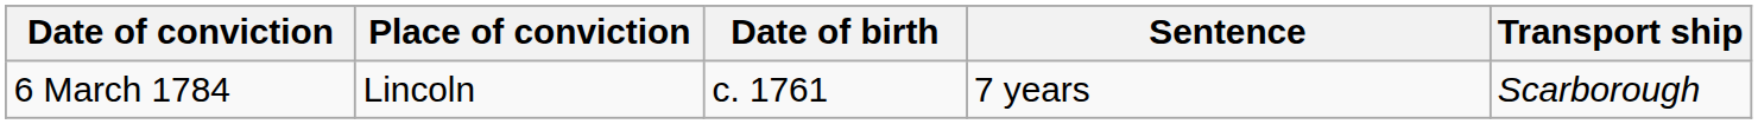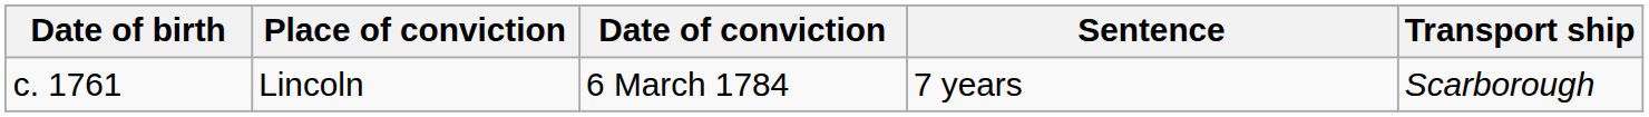columns swapped: Date of birth <-> Date of conviction
